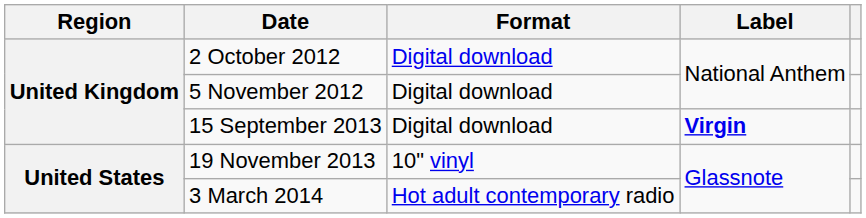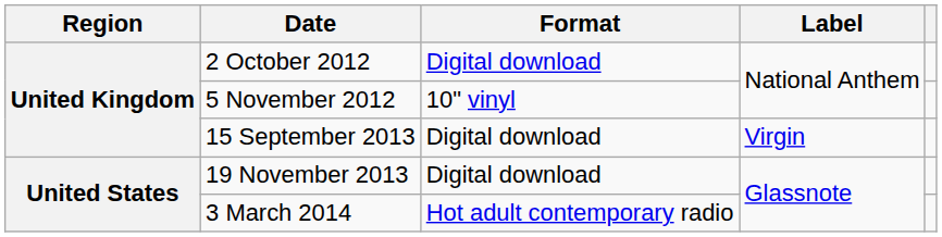5 November 2012 | Format: Digital download -> 10" vinyl
15 September 2013 | Label: bold -> normal
19 November 2013 | Format: 10" vinyl -> Digital download
